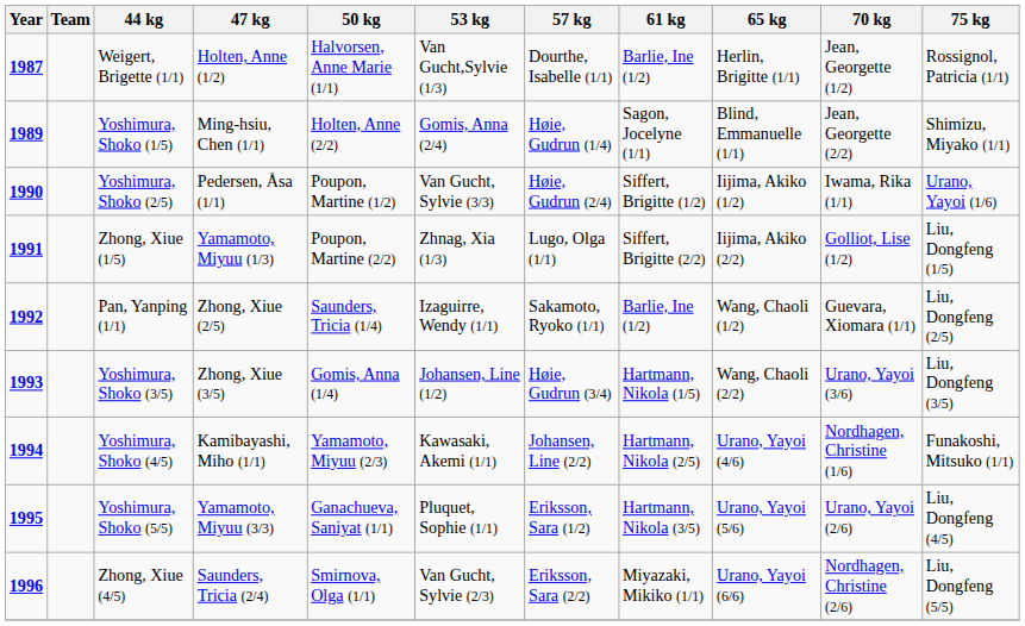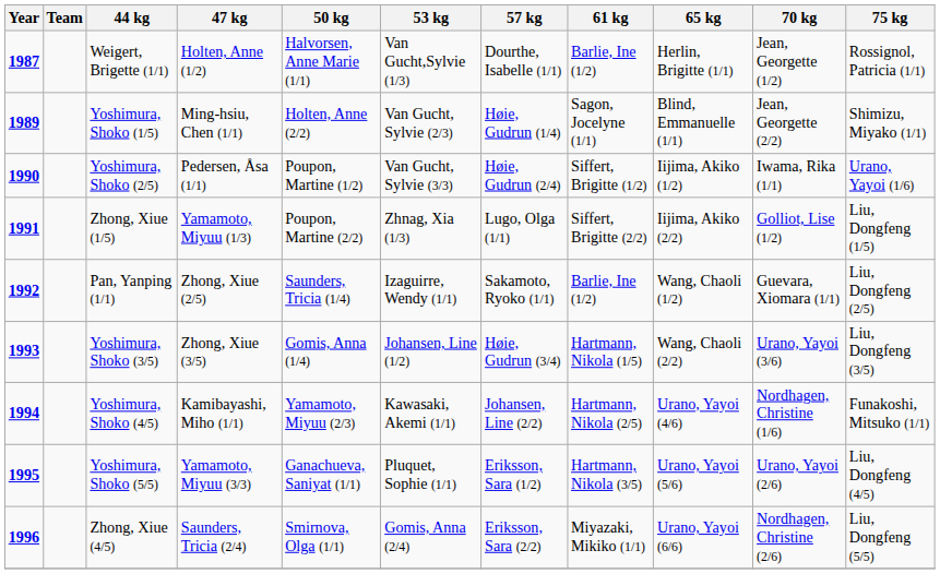Yoshimura, Shoko (1/5) | 53 kg: Gomis, Anna (2/4) -> Van Gucht, Sylvie (2/3)
Zhong, Xiue (4/5) | 53 kg: Van Gucht, Sylvie (2/3) -> Gomis, Anna (2/4)
